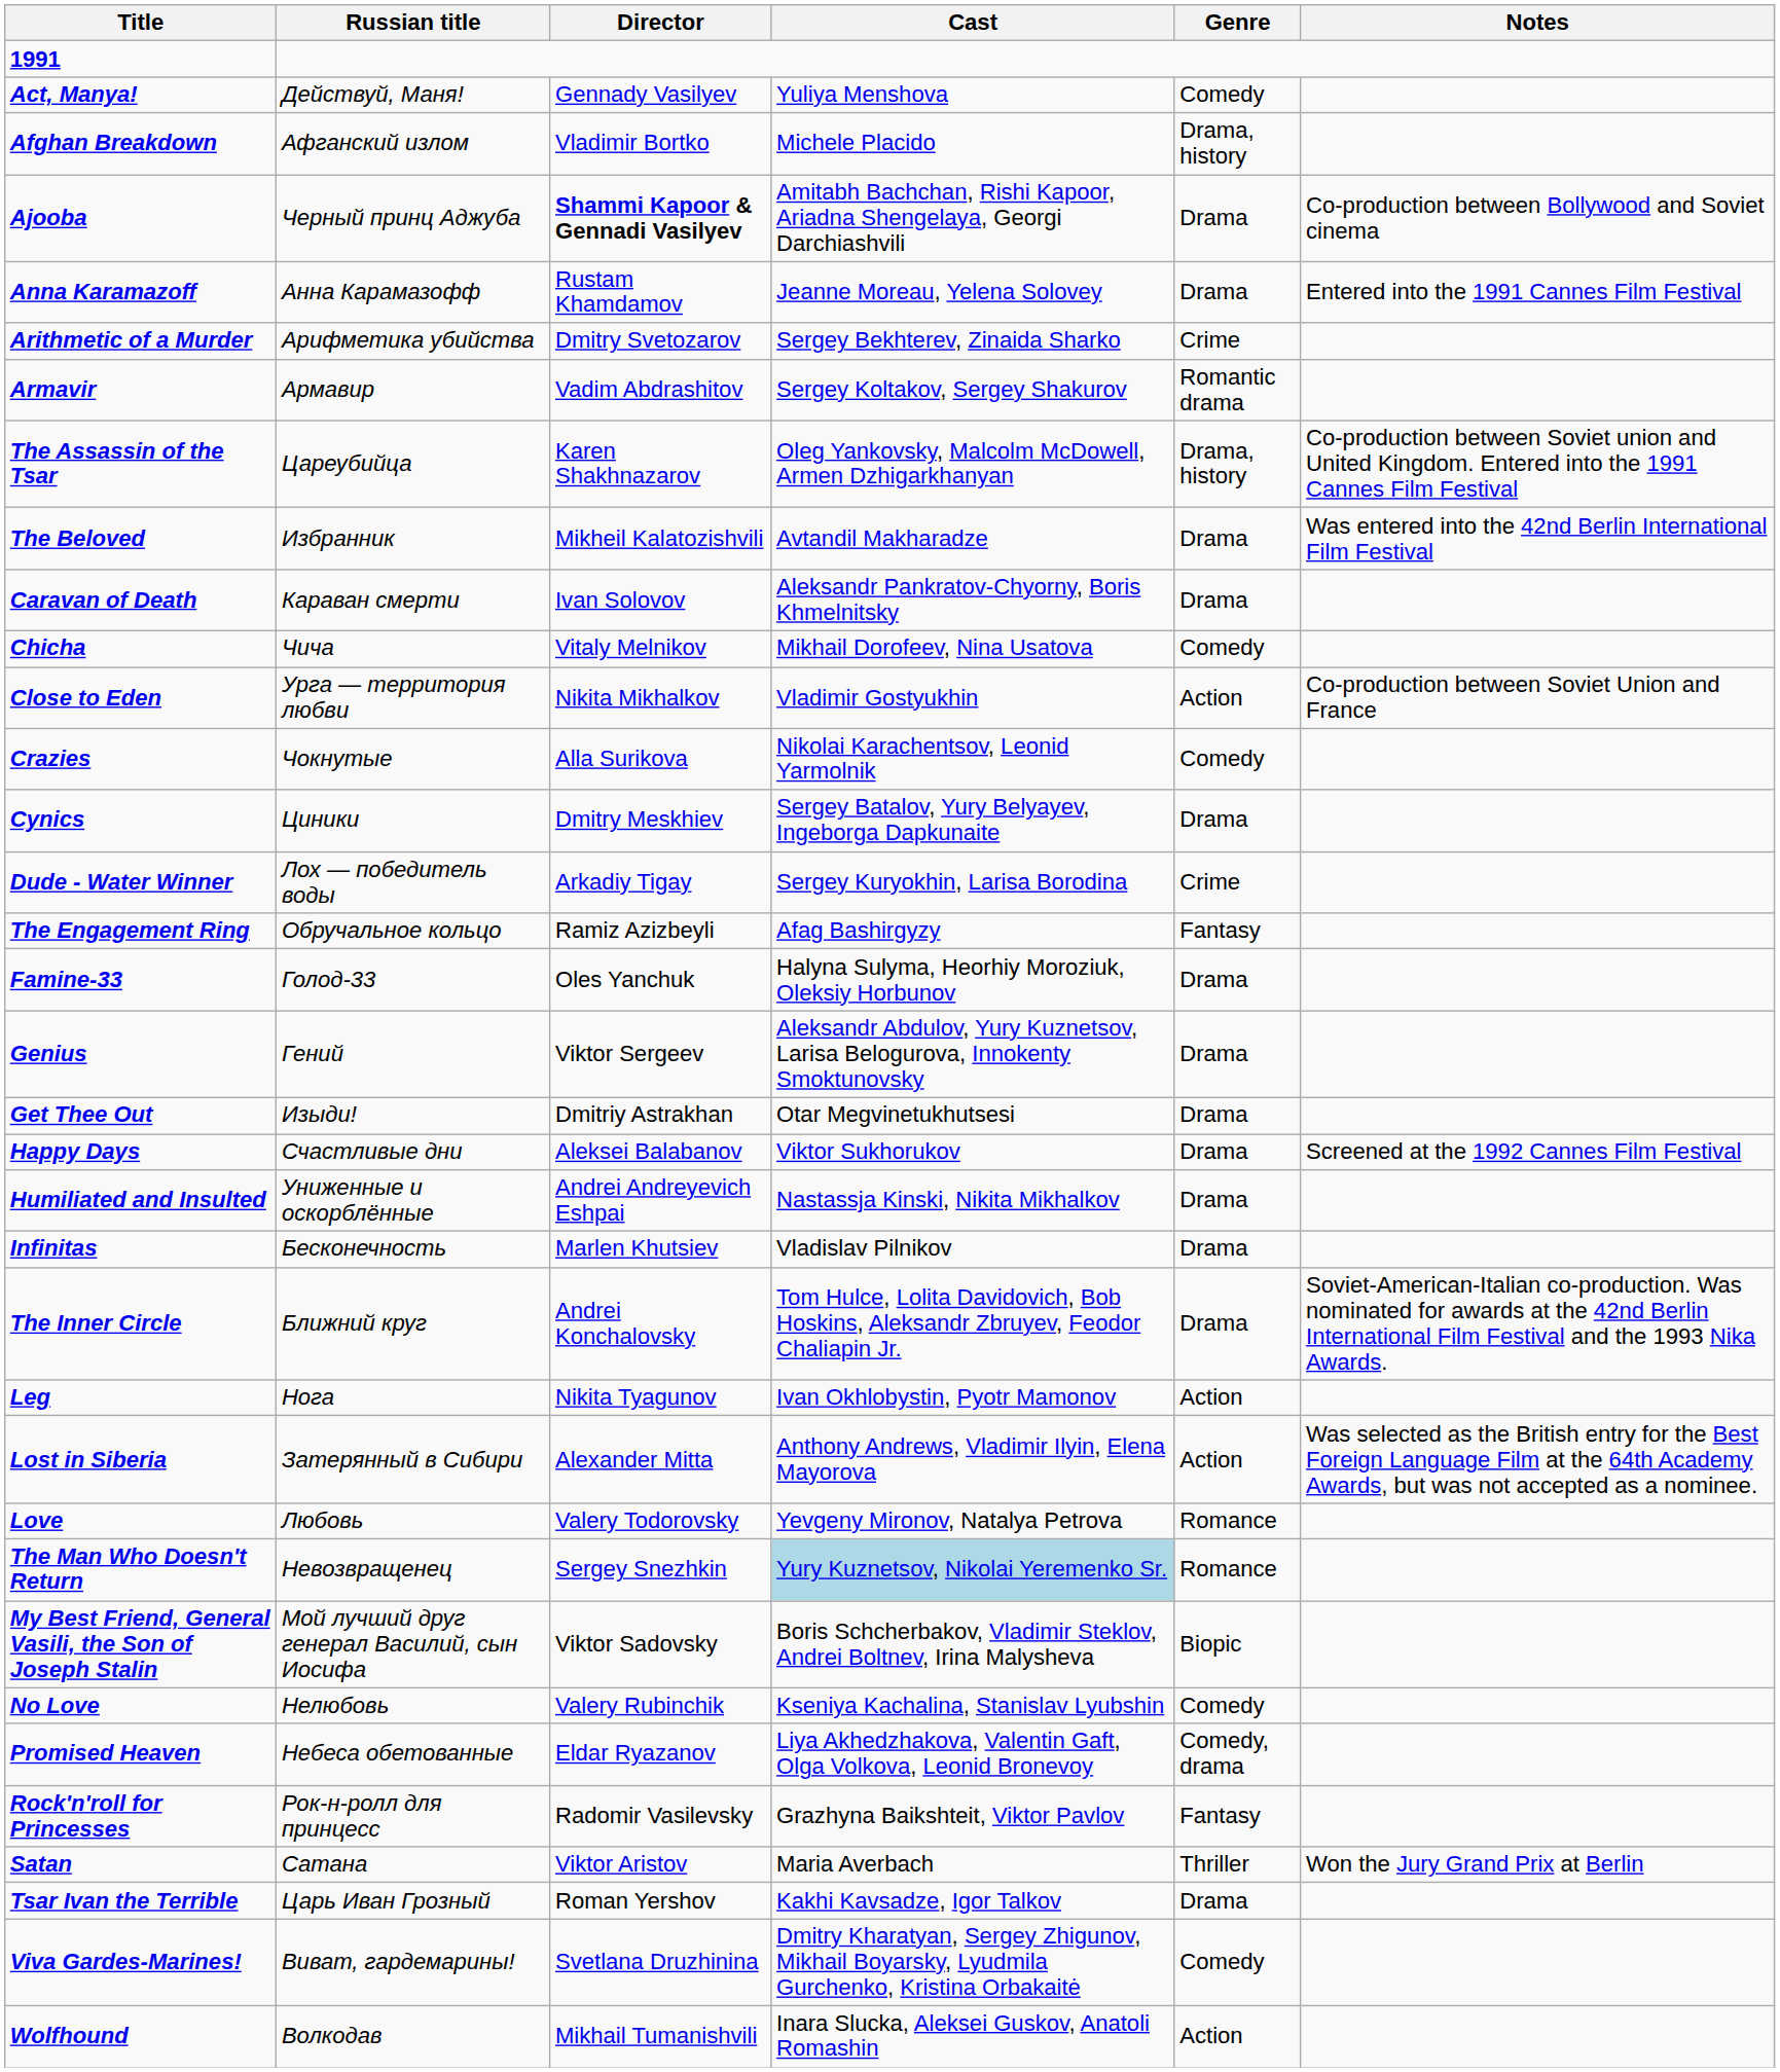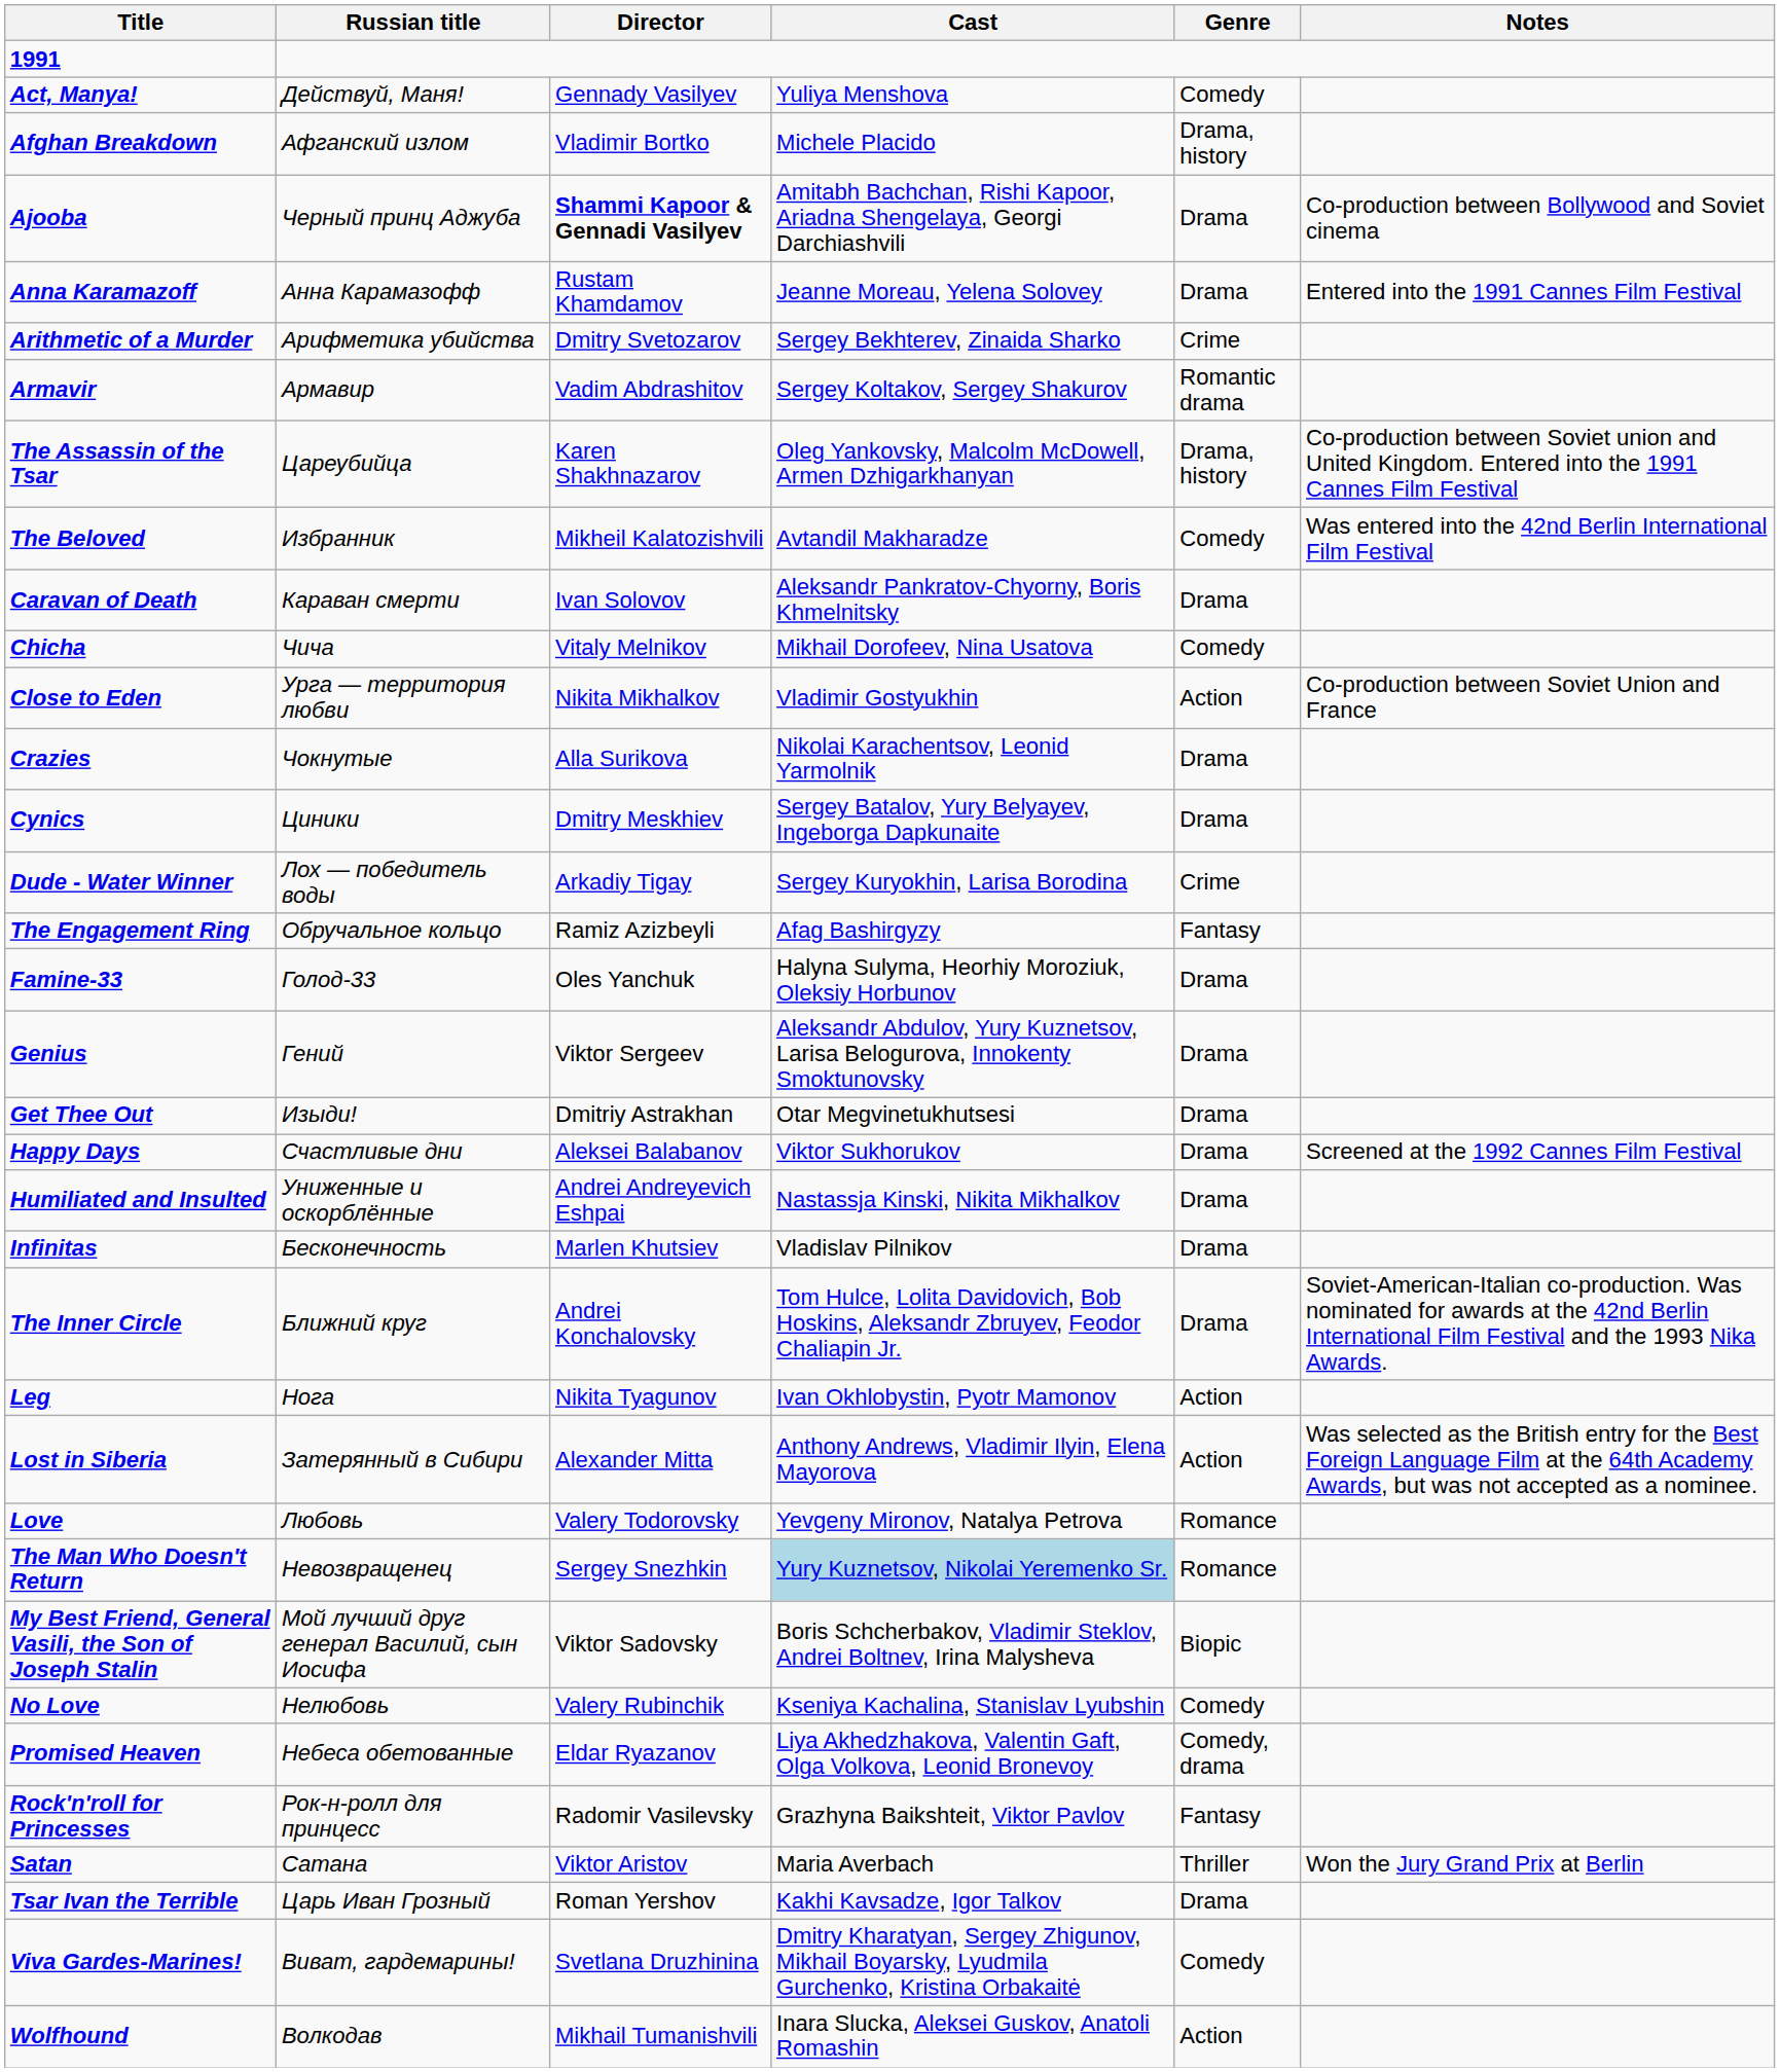The Beloved | Genre: Drama -> Comedy
Crazies | Genre: Comedy -> Drama
